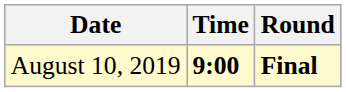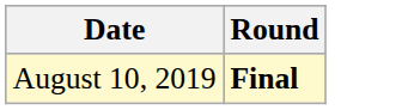- column: Time | 9:00
